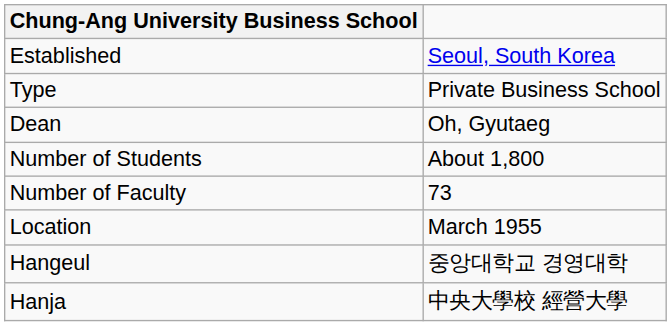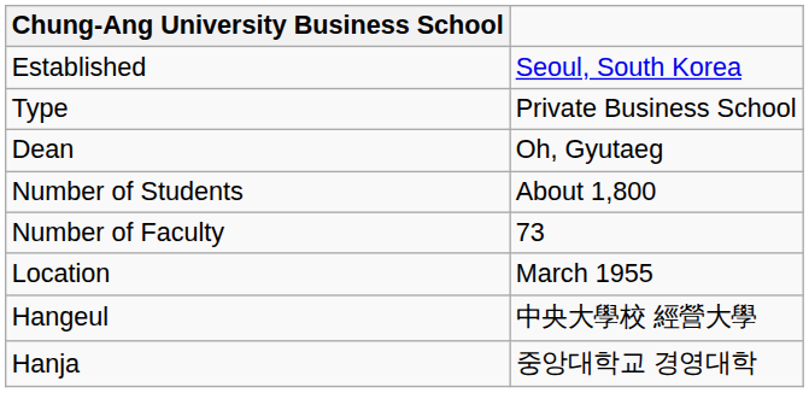Hangeul | column 2: 중앙대학교 경영대학 -> 中央大學校 經營大學
Hanja | column 2: 中央大學校 經營大學 -> 중앙대학교 경영대학
